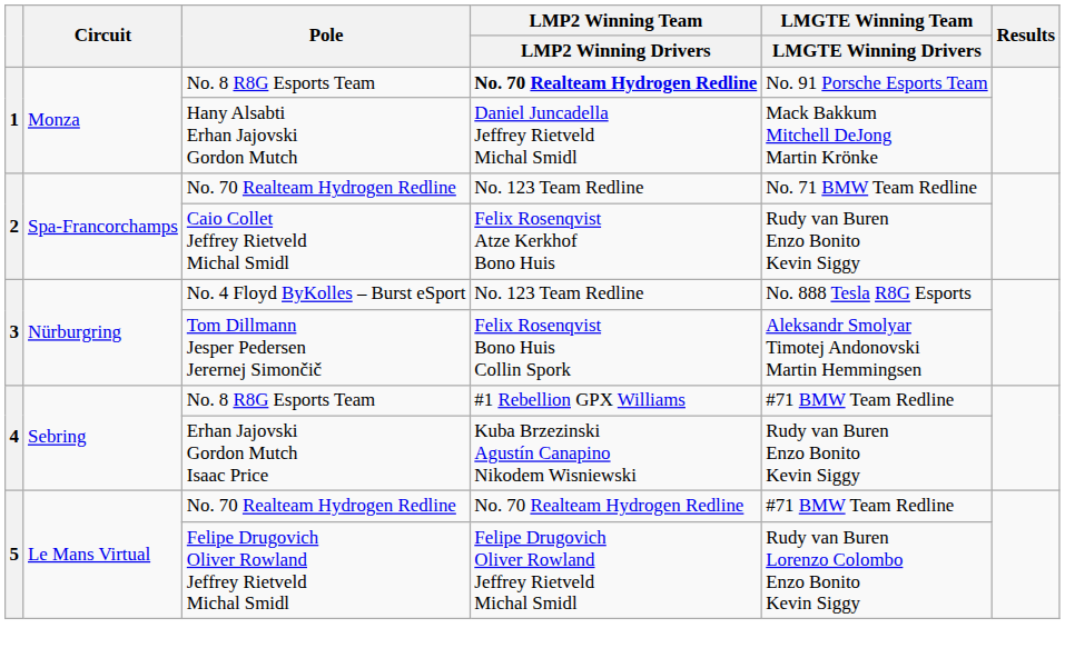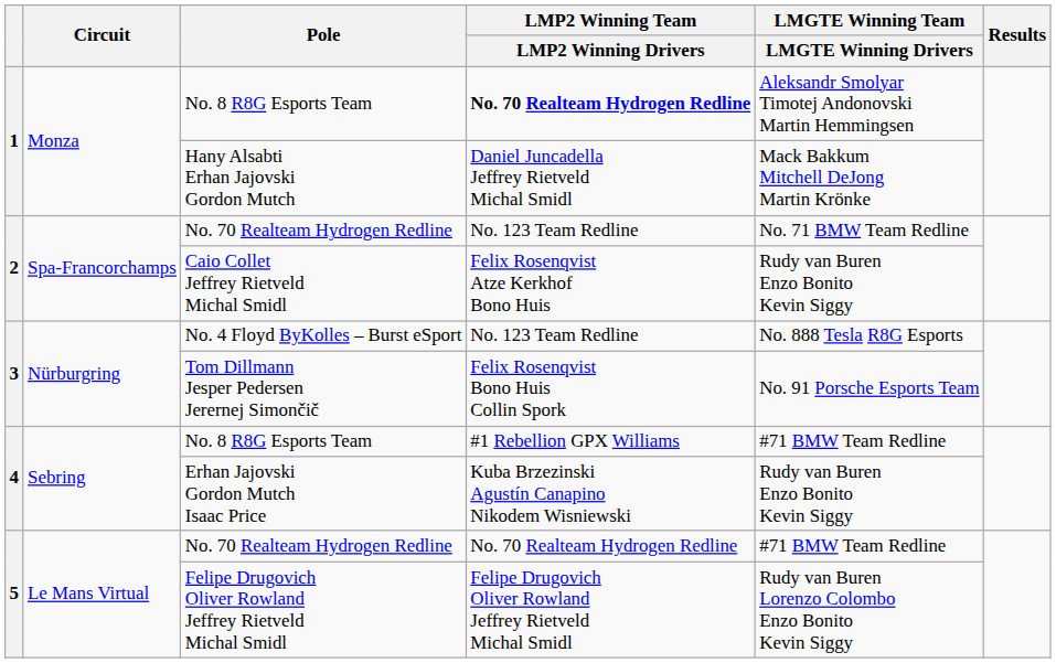No. 8 R8G Esports Team / No. 70 Realteam Hydrogen Redline | LMGTE Winning Team / LMGTE Winning Drivers: No. 91 Porsche Esports Team -> Aleksandr Smolyar Timotej Andonovski Martin Hemmingsen
Tom Dillmann Jesper Pedersen Jerernej Simončič | LMGTE Winning Team / LMGTE Winning Drivers: Aleksandr Smolyar Timotej Andonovski Martin Hemmingsen -> No. 91 Porsche Esports Team
